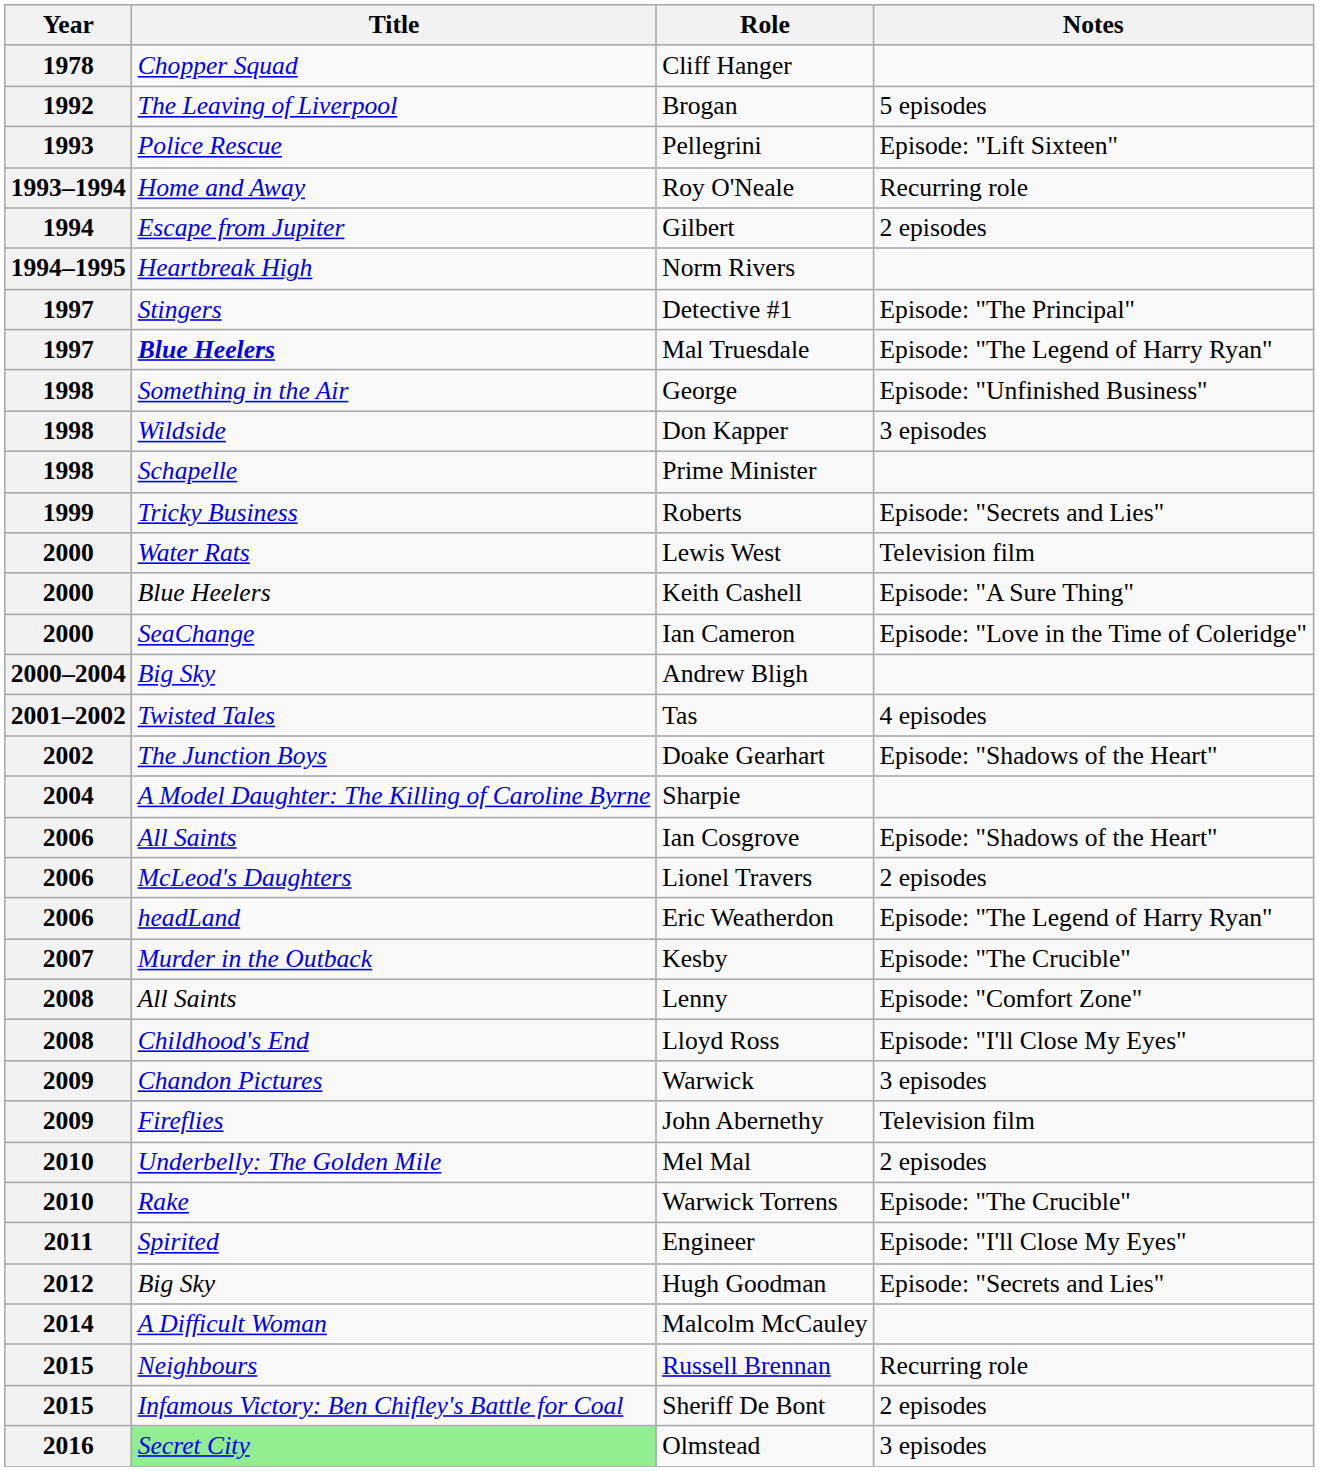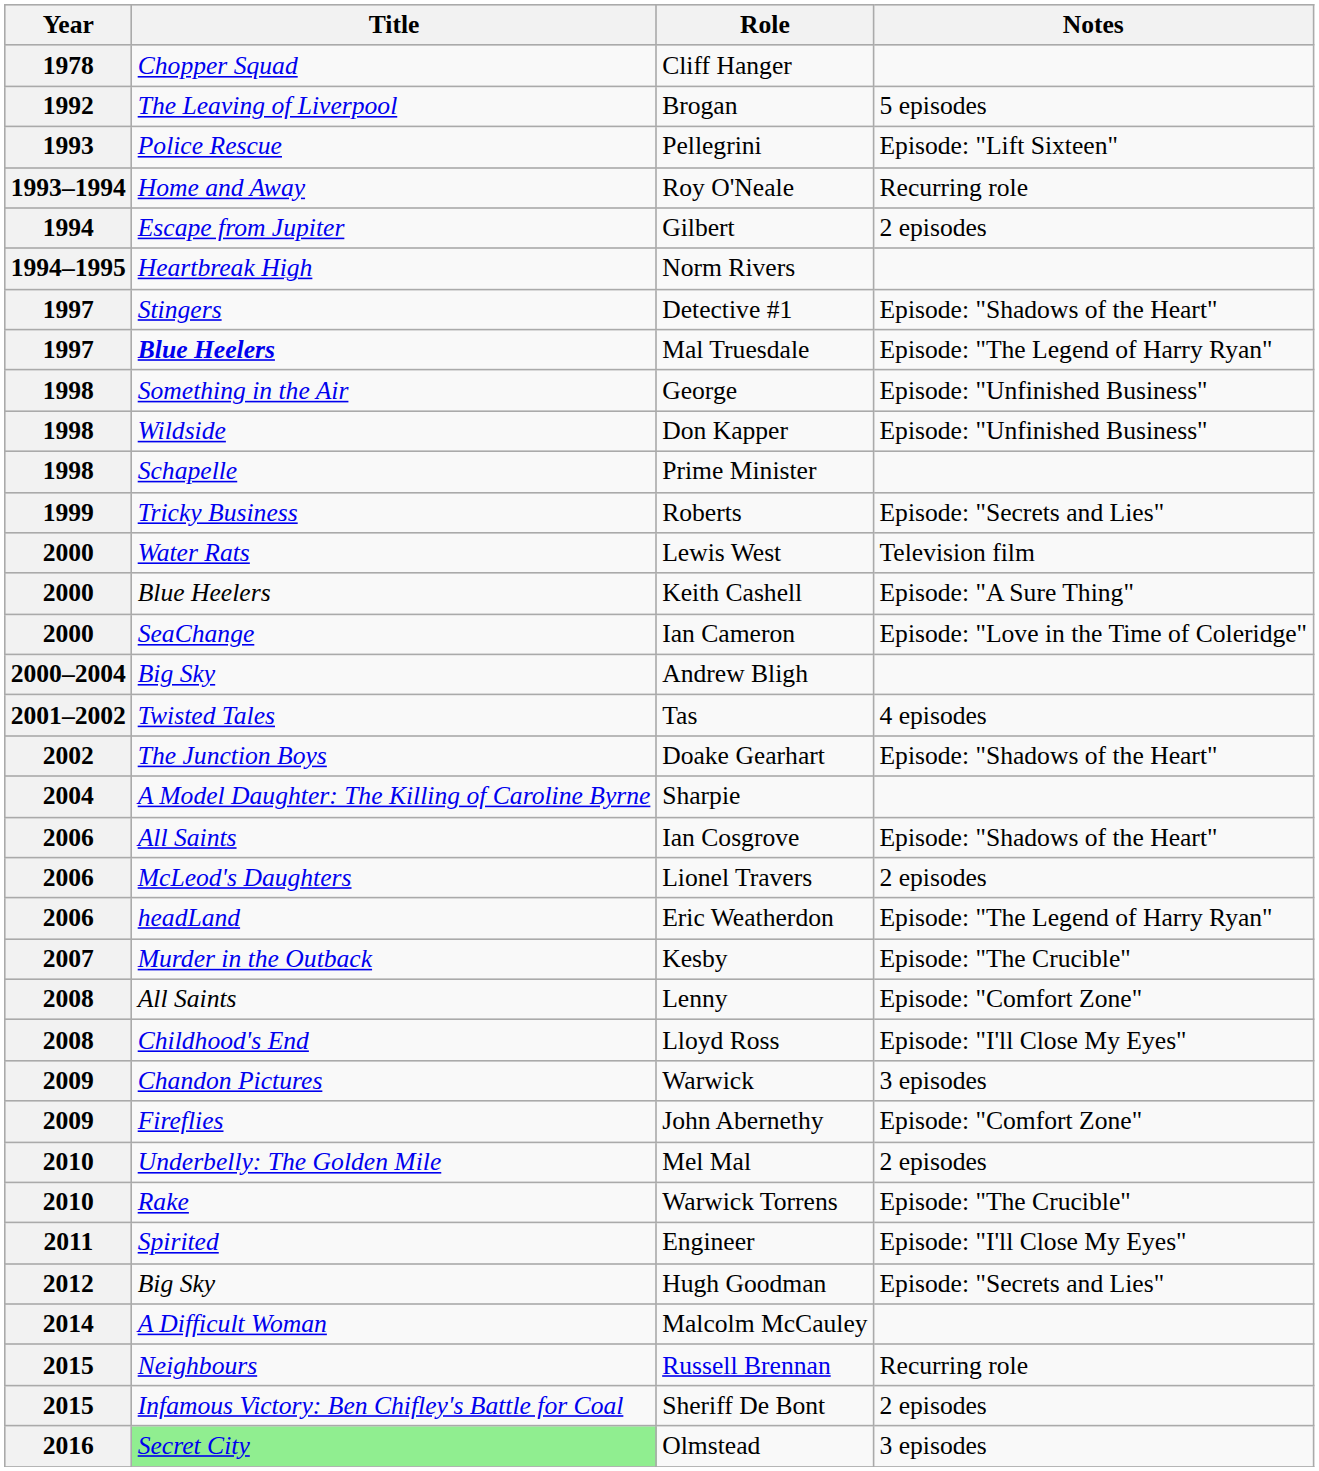Detective #1 | Notes: Episode: "The Principal" -> Episode: "Shadows of the Heart"
Don Kapper | Notes: 3 episodes -> Episode: "Unfinished Business"
John Abernethy | Notes: Television film -> Episode: "Comfort Zone"
